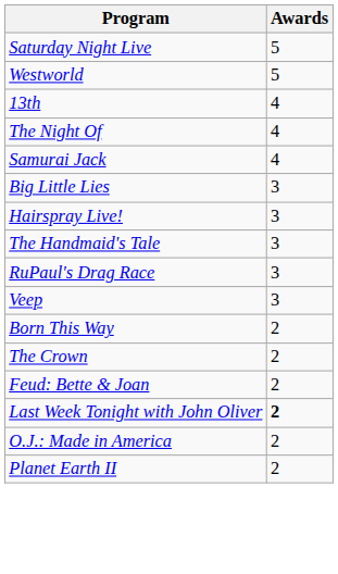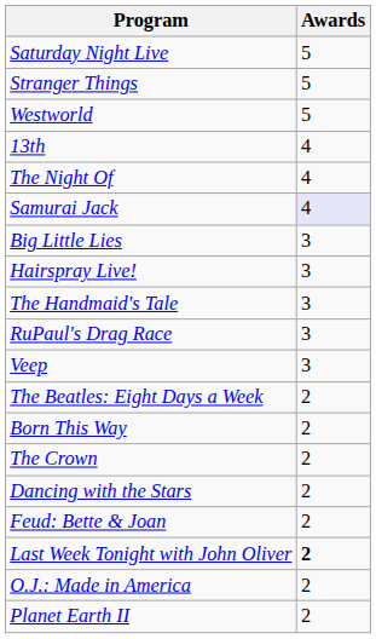+ row: Stranger Things | 5
Samurai Jack | Awards: no background -> lavender background
+ row: The Beatles: Eight Days a Week | 2
+ row: Dancing with the Stars | 2
